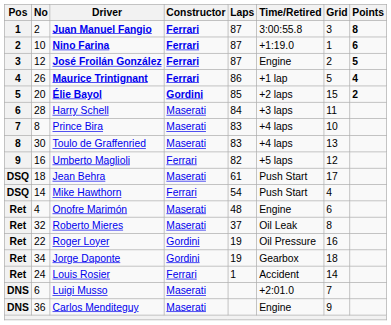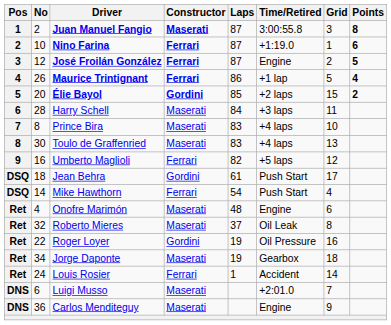Juan Manuel Fangio | Constructor: Ferrari -> Maserati
Jean Behra | Constructor: Maserati -> Gordini
Jorge Daponte | Constructor: Gordini -> Maserati
